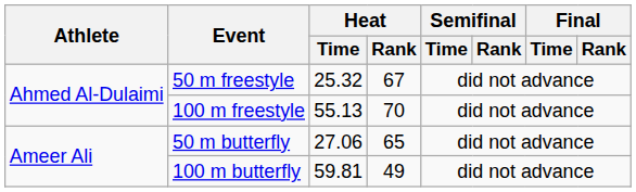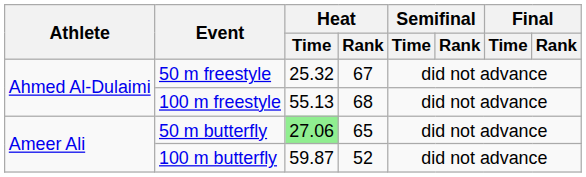100 m freestyle | Heat / Rank: 70 -> 68
50 m butterfly | Heat / Time: no background -> lightgreen background
100 m butterfly | Heat / Time: 59.81 -> 59.87
100 m butterfly | Heat / Rank: 49 -> 52
